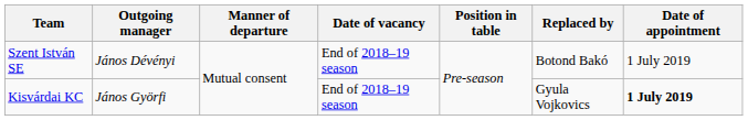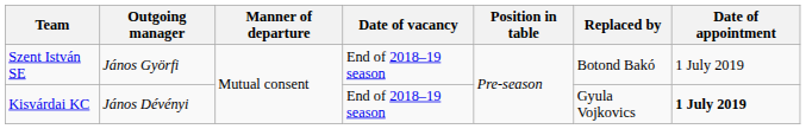Szent István SE | Outgoing manager: János Dévényi -> János Györfi
Kisvárdai KC | Outgoing manager: János Györfi -> János Dévényi
